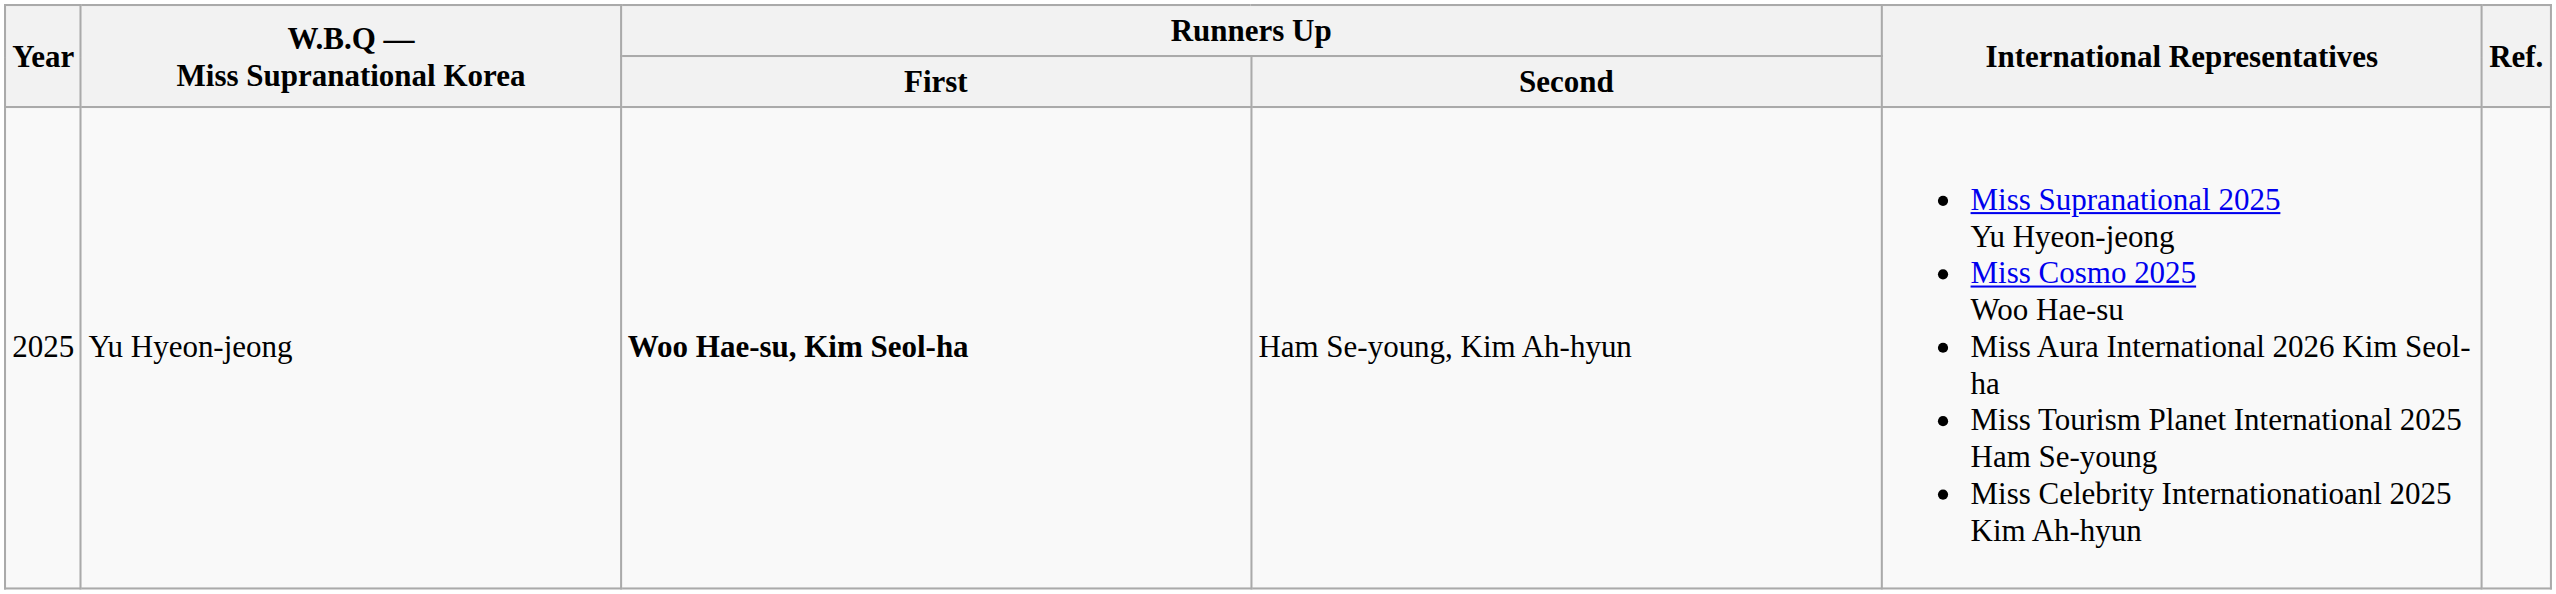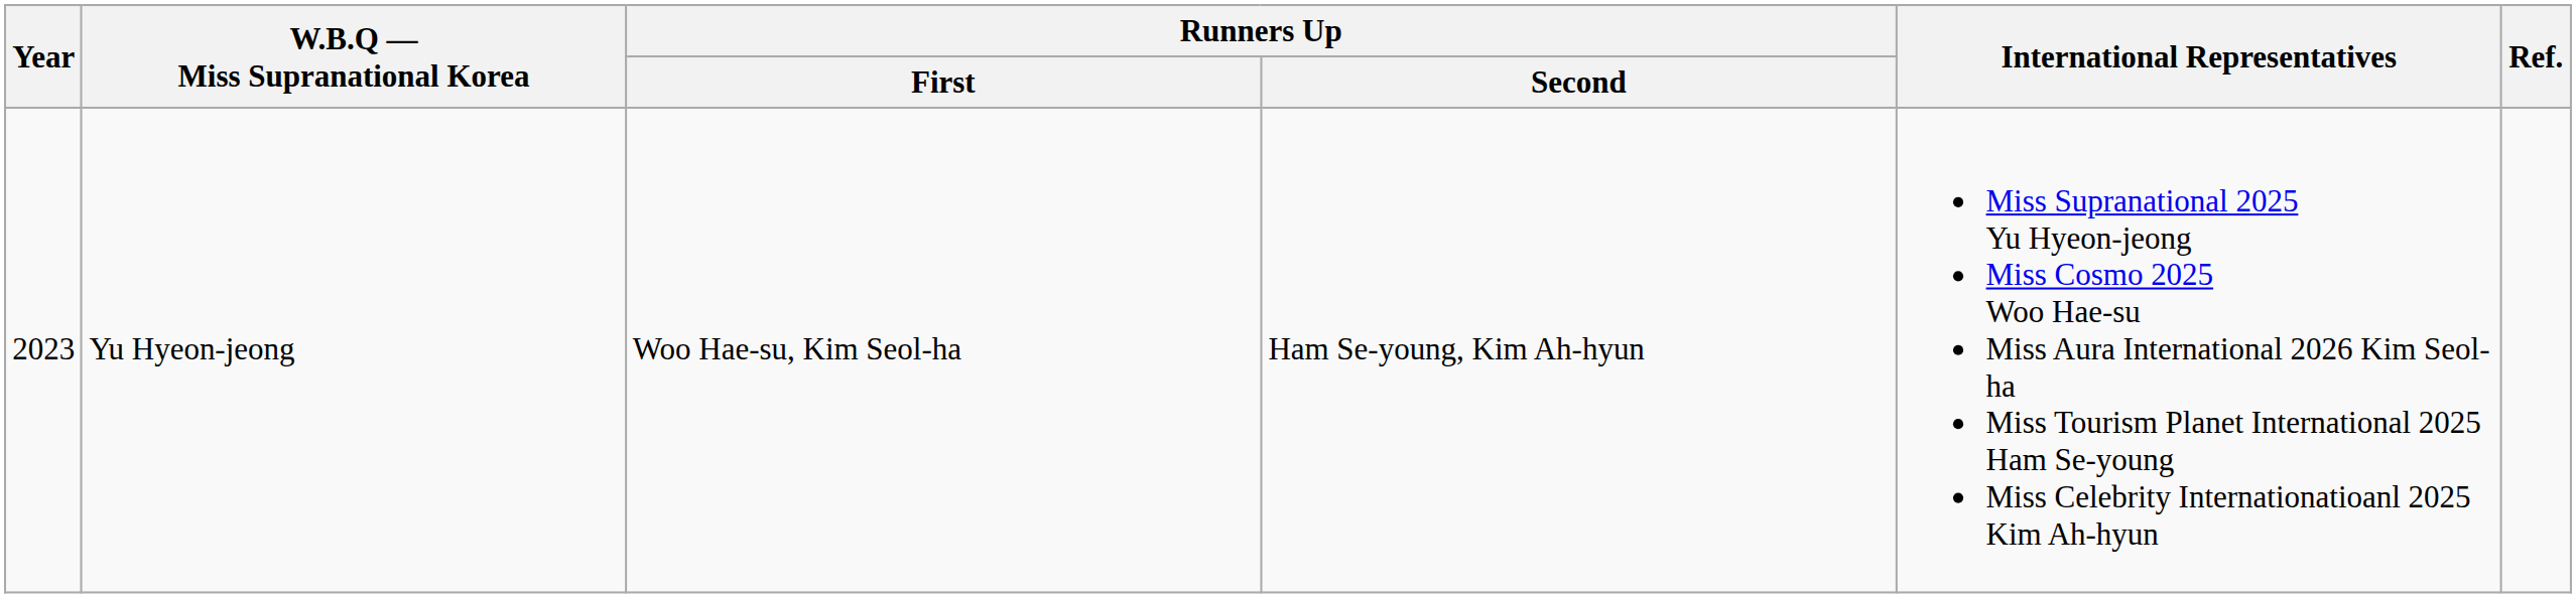Yu Hyeon-jeong | Year: 2025 -> 2023
Yu Hyeon-jeong | Runners Up / First: bold -> normal
